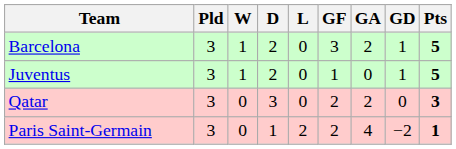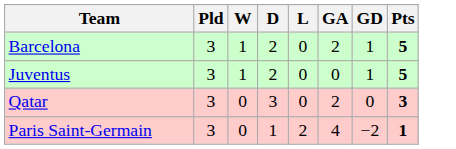- column: GF | 3 | 1 | 2 | 2
